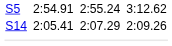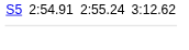- row: S14 | 2:05.41 | 2:07.29 | 2:09.26
